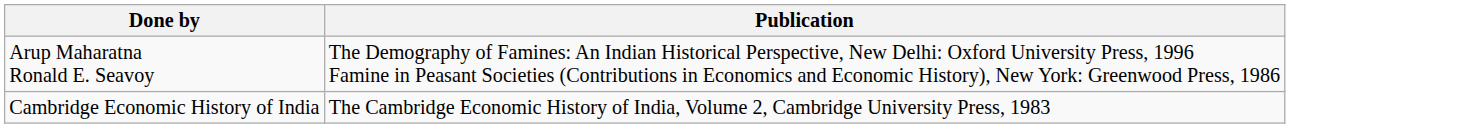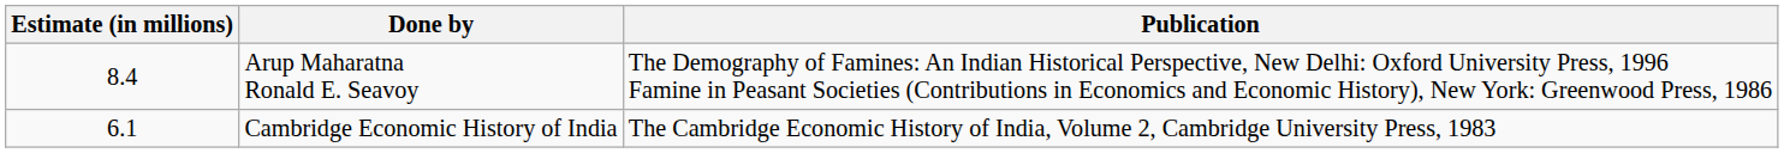+ column: Estimate (in millions) | 8.4 | 6.1
